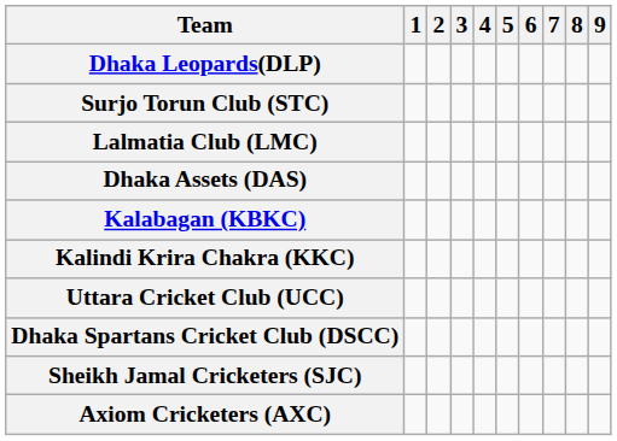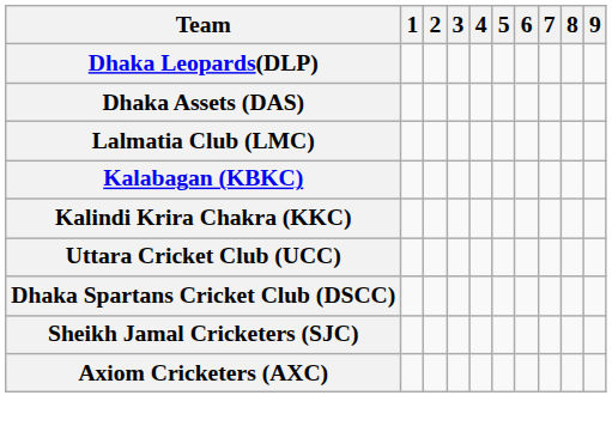- row: Surjo Torun Club (STC)
rows swapped: Dhaka Assets (DAS) <-> Lalmatia Club (LMC)
